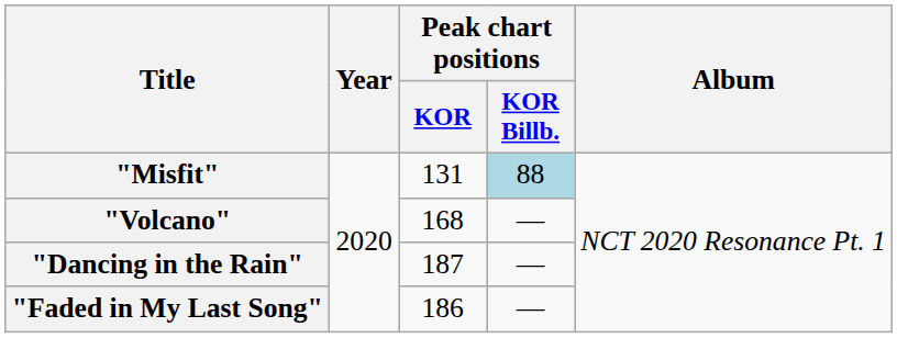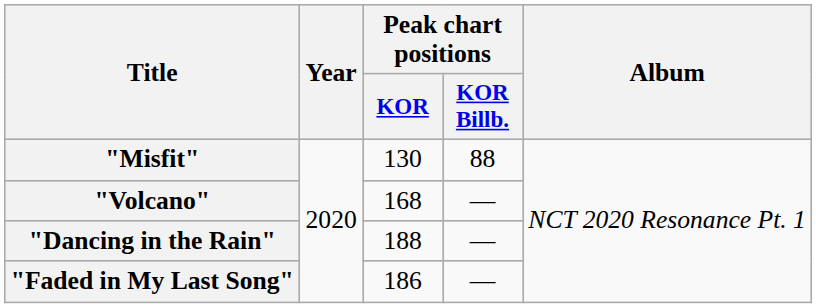"Misfit" | Peak chart positions / KOR: 131 -> 130
"Misfit" | Peak chart positions / KOR Billb.: lightblue background -> no background
"Dancing in the Rain" | Peak chart positions / KOR: 187 -> 188
